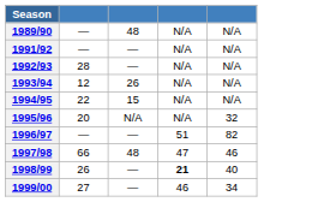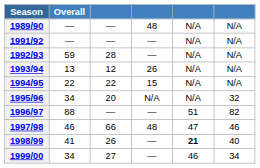+ column: Overall | — | — | 59 | 13 | 22 | 34 | 88 | 46 | 41 | 34
